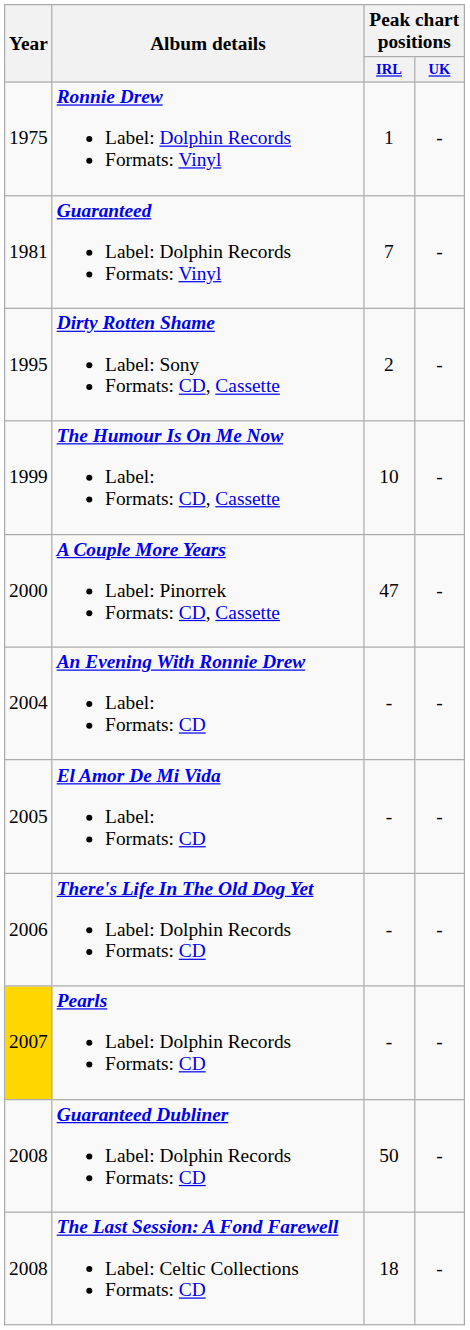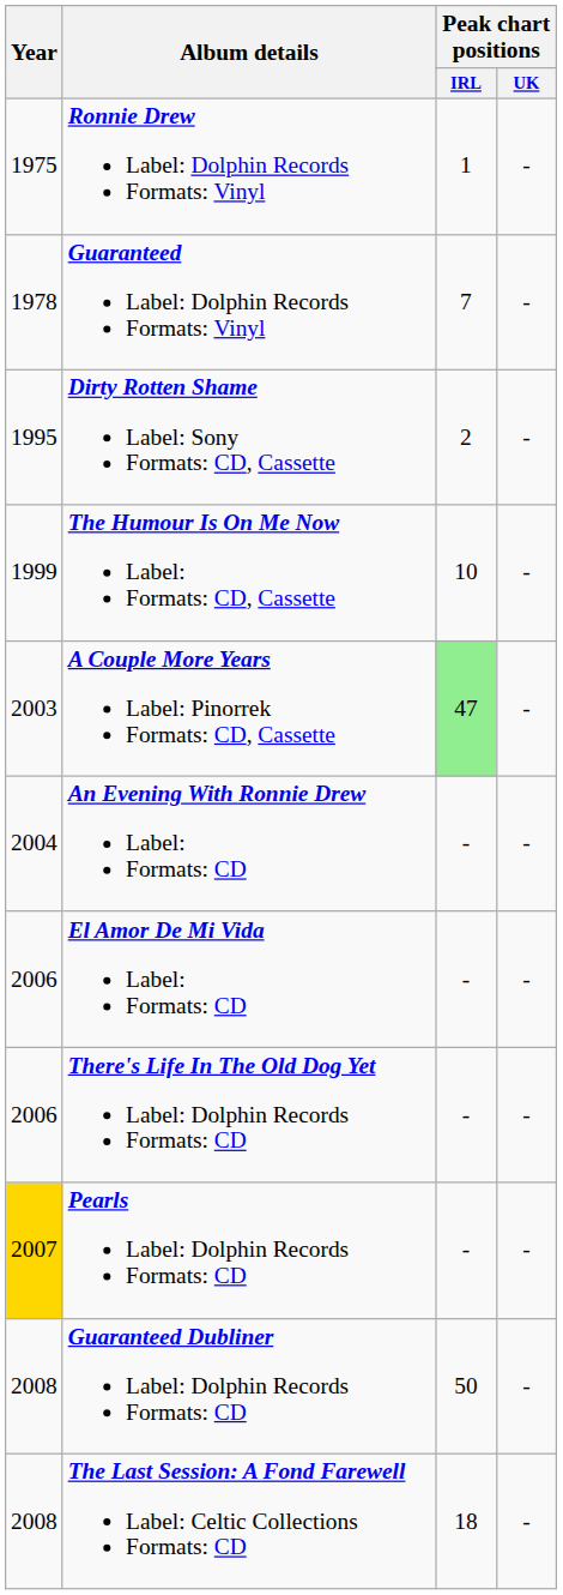Guaranteed Label: Dolphin Records Formats: Vinyl | Year: 1981 -> 1978
A Couple More Years Label: Pinorrek Formats: CD, Cassette | Year: 2000 -> 2003
A Couple More Years Label: Pinorrek Formats: CD, Cassette | Peak chart positions / IRL: no background -> lightgreen background
El Amor De Mi Vida Label: Formats: CD | Year: 2005 -> 2006
